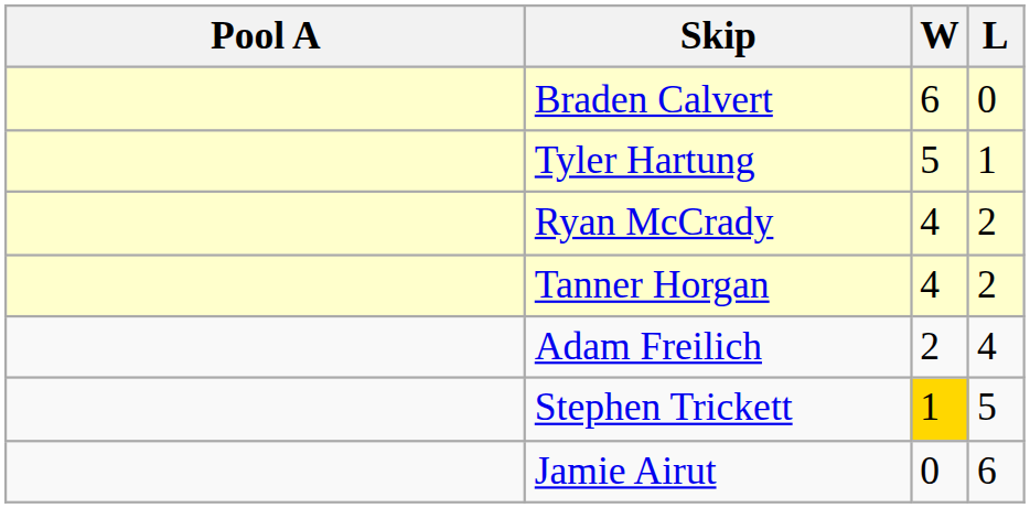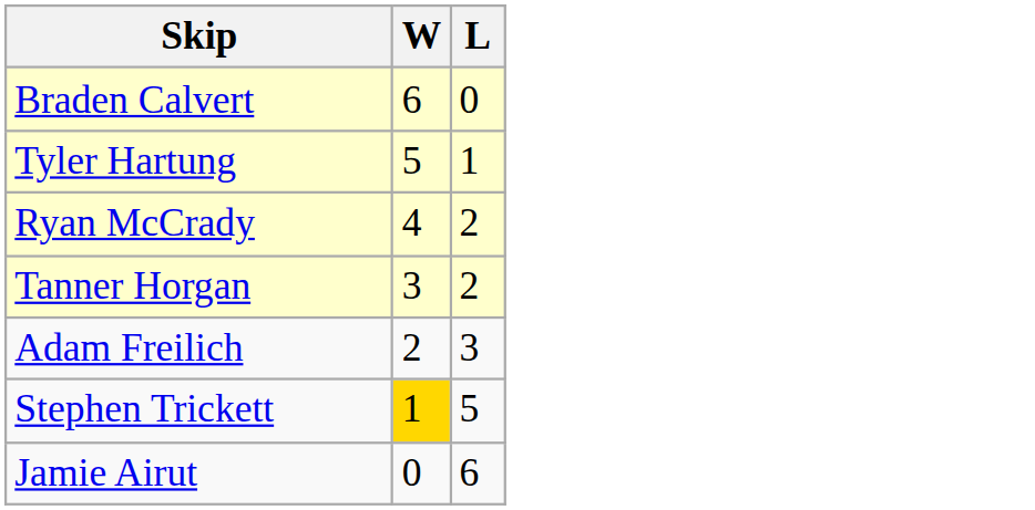- column: Pool A
Tanner Horgan | W: 4 -> 3
Adam Freilich | L: 4 -> 3
